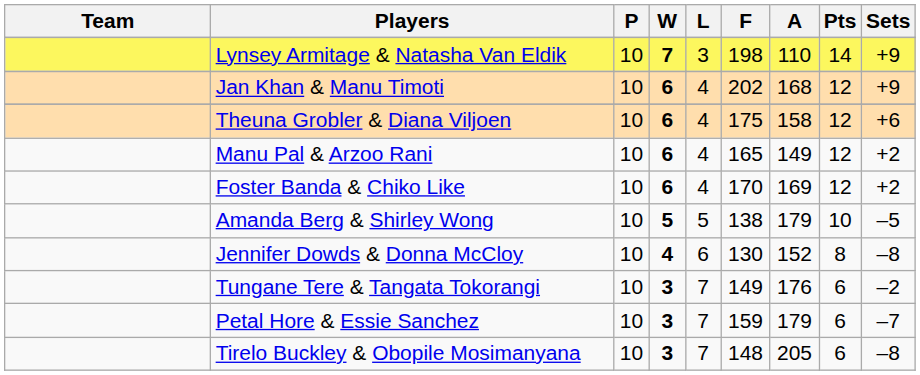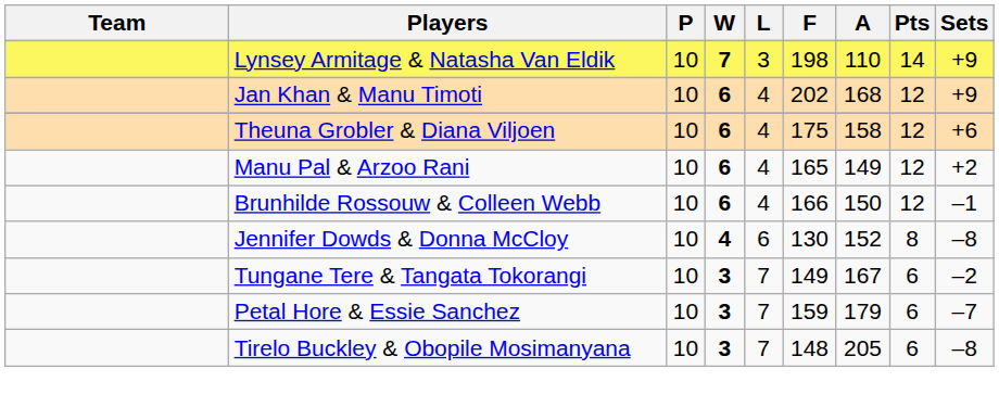- row: Foster Banda & Chiko Like | 10 | 6 | 4 | 170 | 169 | 12 | +2
+ row: Brunhilde Rossouw & Colleen Webb | 10 | 6 | 4 | 166 | 150 | 12 | –1
- row: Amanda Berg & Shirley Wong | 10 | 5 | 5 | 138 | 179 | 10 | –5
Tungane Tere & Tangata Tokorangi | A: 176 -> 167
